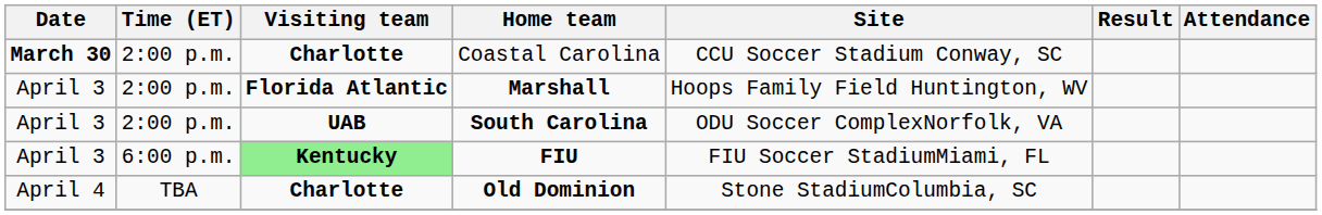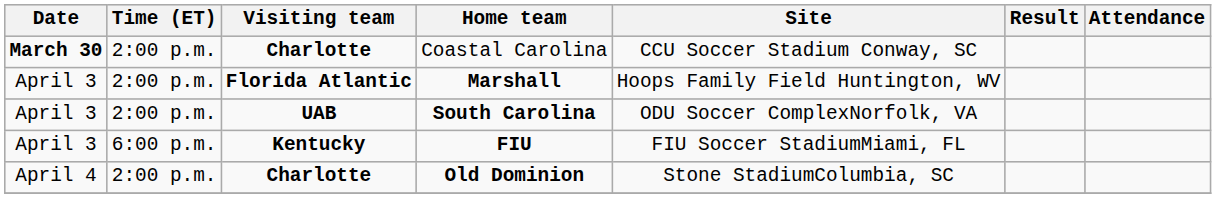FIU | Visiting team: lightgreen background -> no background
Old Dominion | Time (ET): TBA -> 2:00 p.m.
